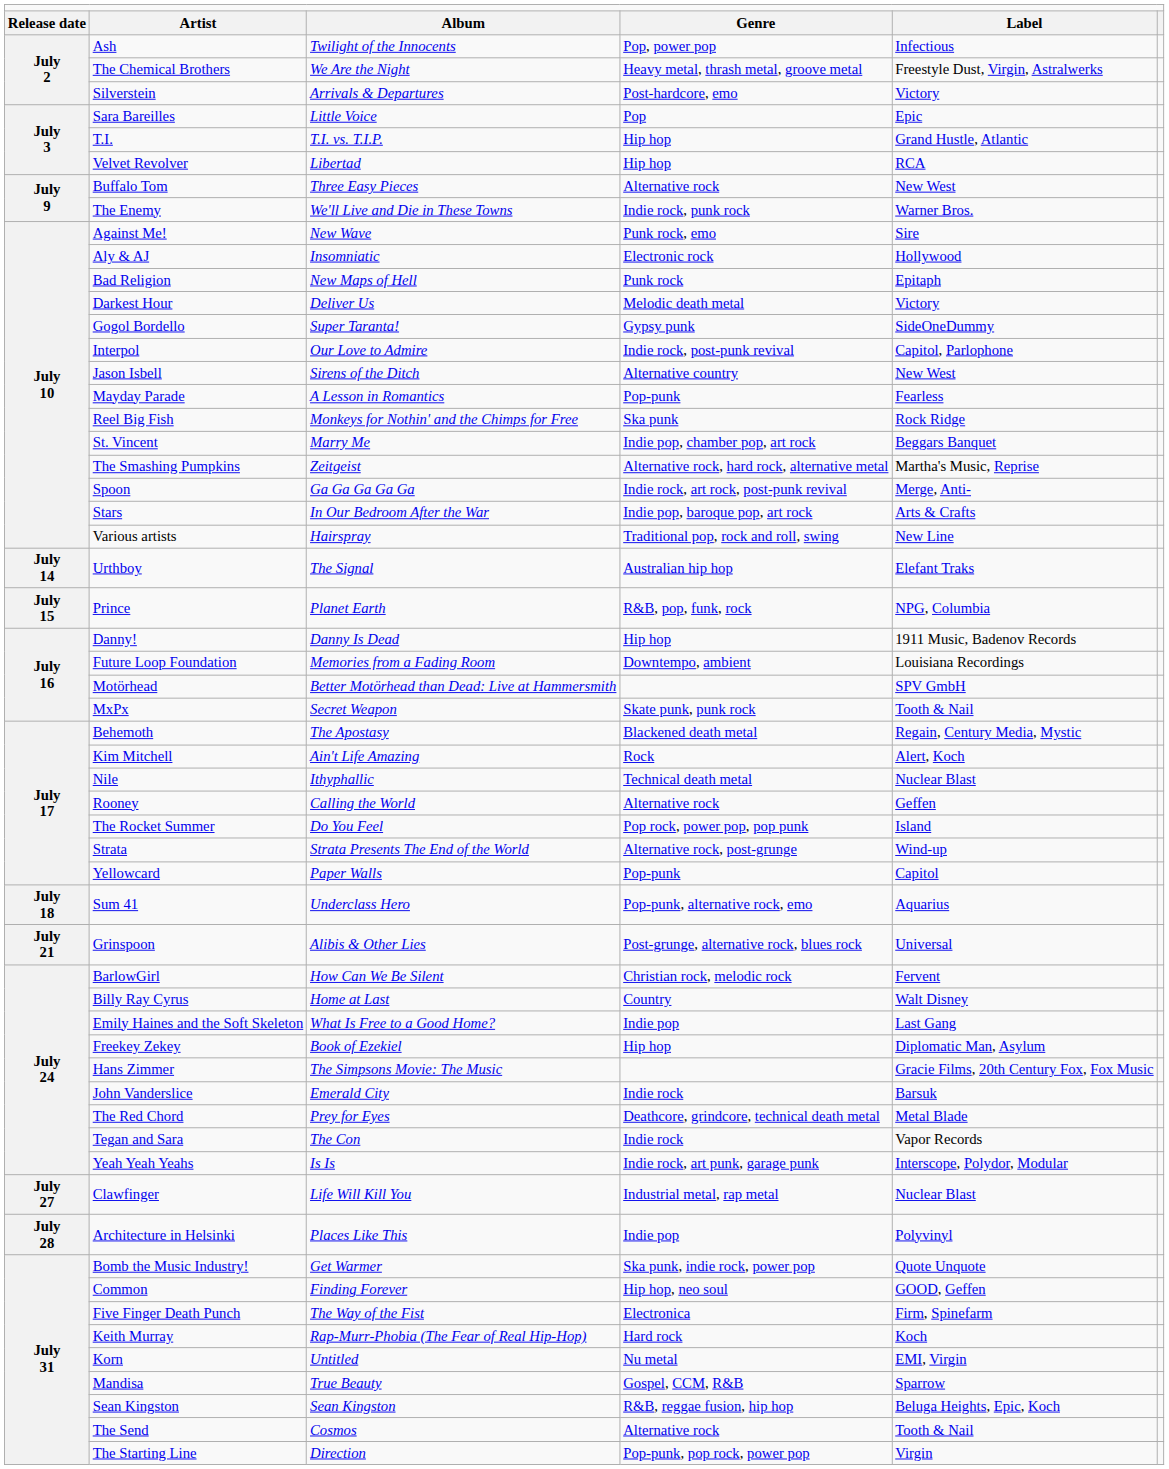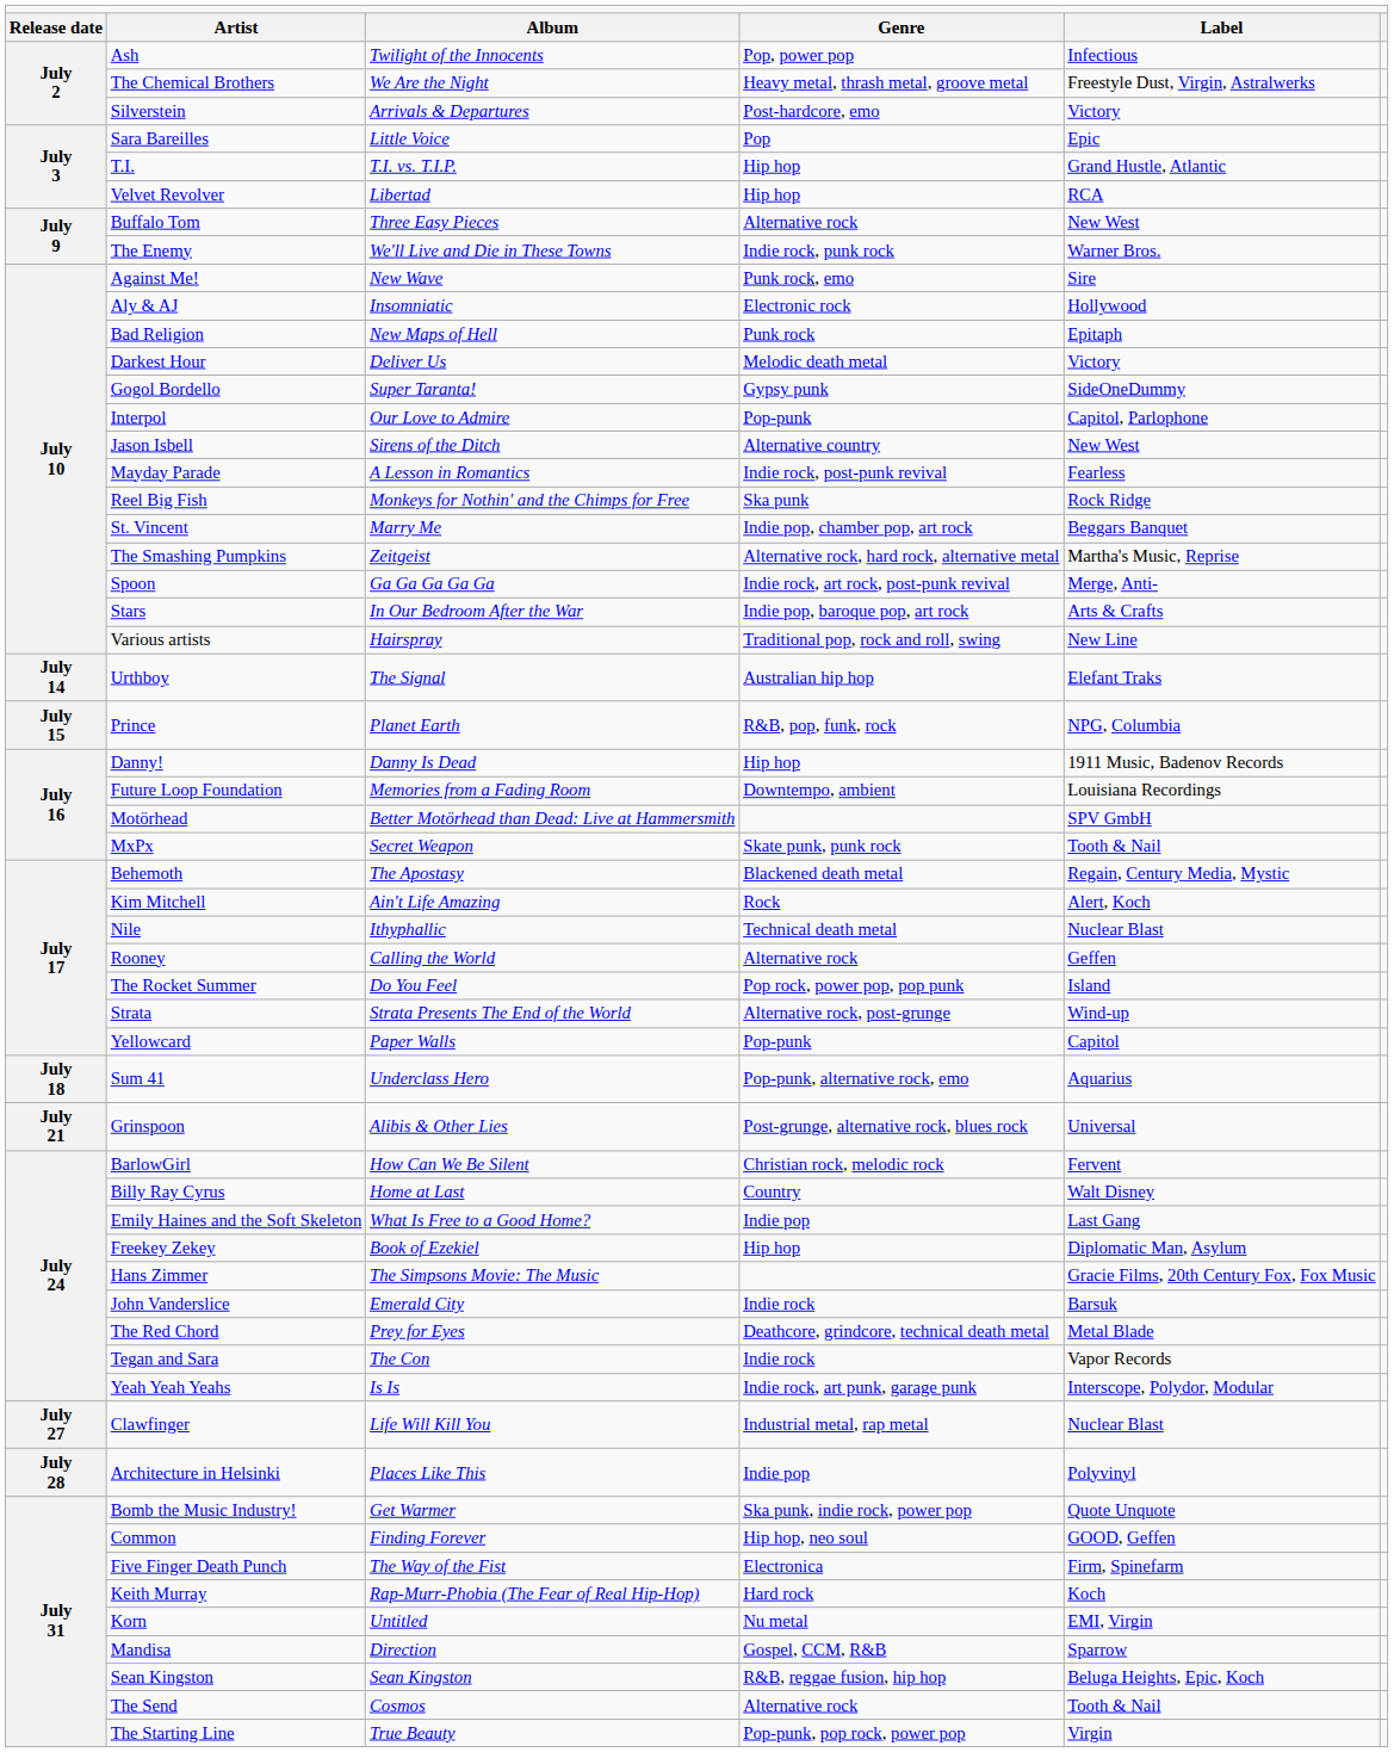Interpol | column 4: Indie rock, post-punk revival -> Pop-punk
Mayday Parade | column 4: Pop-punk -> Indie rock, post-punk revival
Mandisa | column 3: True Beauty -> Direction
The Starting Line | column 3: Direction -> True Beauty
